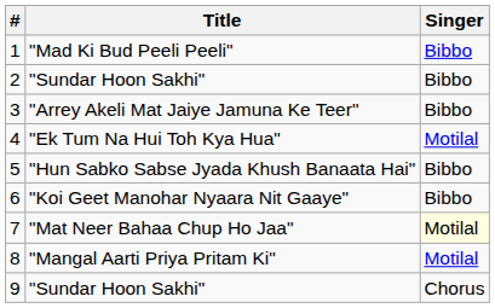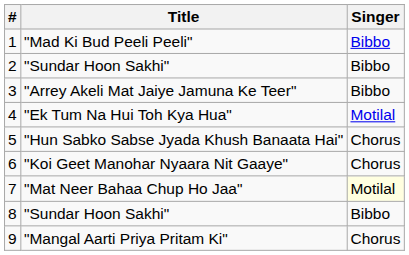5 | Singer: Bibbo -> Chorus
6 | Singer: Bibbo -> Chorus
8 | Title: "Mangal Aarti Priya Pritam Ki" -> "Sundar Hoon Sakhi"
8 | Singer: Motilal -> Bibbo
9 | Title: "Sundar Hoon Sakhi" -> "Mangal Aarti Priya Pritam Ki"
